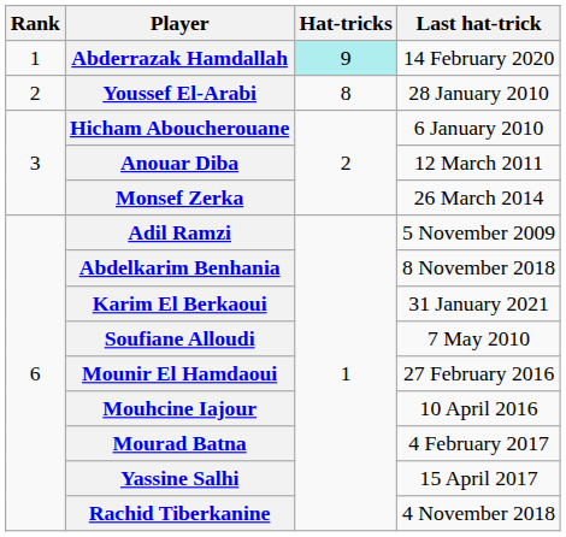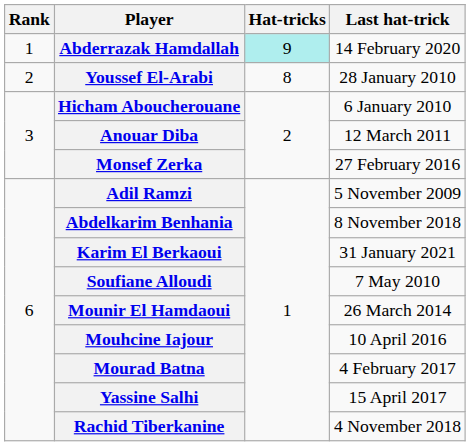Monsef Zerka | Last hat-trick: 26 March 2014 -> 27 February 2016
Mounir El Hamdaoui | Last hat-trick: 27 February 2016 -> 26 March 2014
